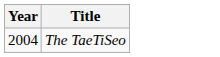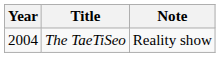+ column: Note | Reality show
